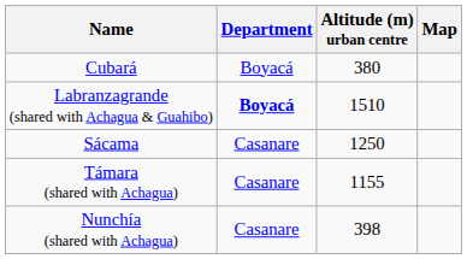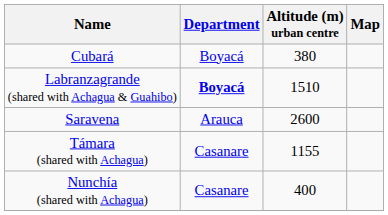+ row: Saravena | Arauca | 2600
- row: Sácama | Casanare | 1250
Nunchía (shared with Achagua) | Altitude (m) urban centre: 398 -> 400
